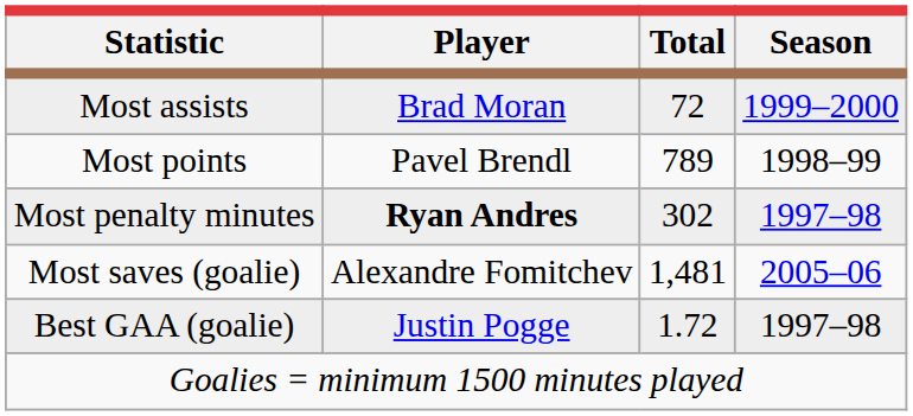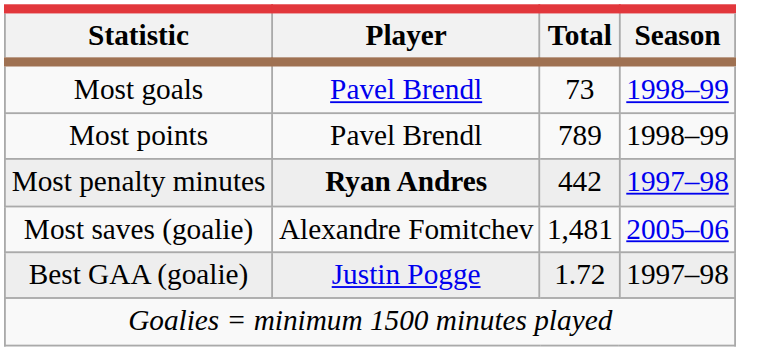+ row: Most goals | Pavel Brendl | 73 | 1998–99
- row: Most assists | Brad Moran | 72 | 1999–2000
Most penalty minutes | Total: 302 -> 442
